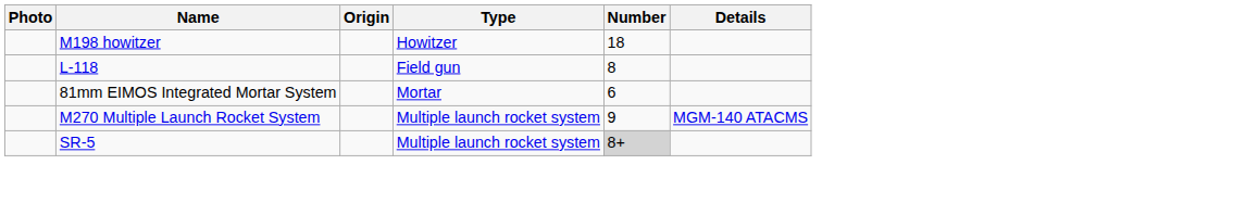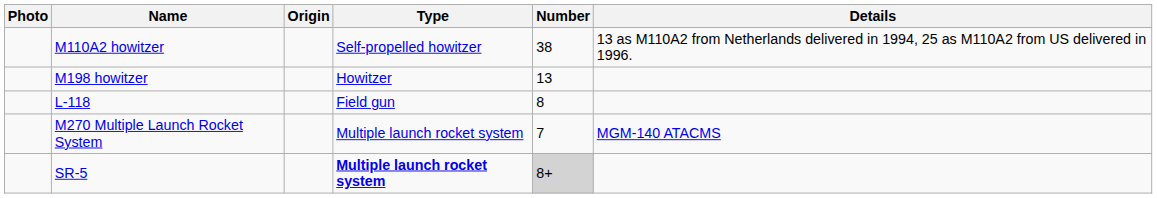+ row: M110A2 howitzer | Self-propelled howitzer | 38 | 13 as M110A2 from Netherlands delivered in 1994, 25 as M110A2 from US delivered in 1996.
M198 howitzer | Number: 18 -> 13
- row: 81mm EIMOS Integrated Mortar System | Mortar | 6
M270 Multiple Launch Rocket System | Number: 9 -> 7
SR-5 | Type: normal -> bold
